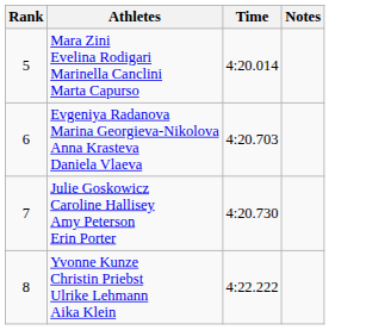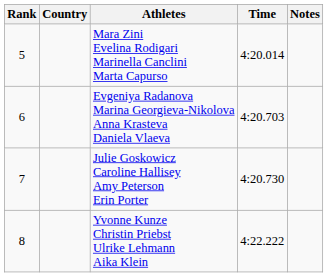+ column: Country
